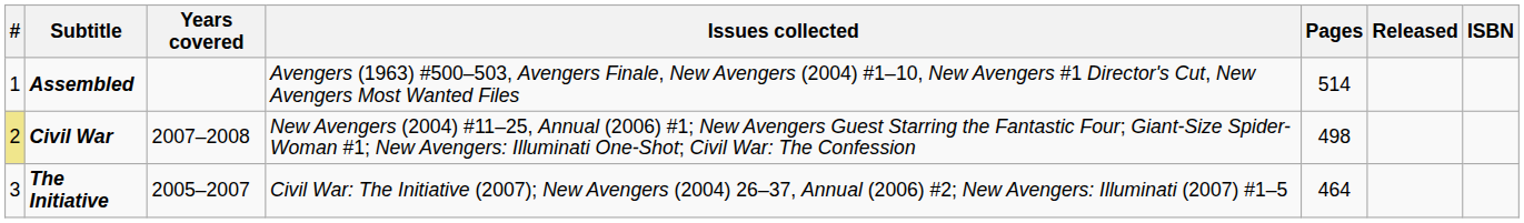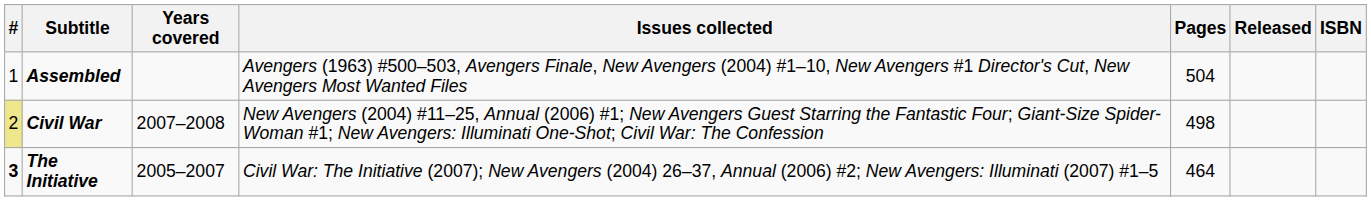Assembled | Pages: 514 -> 504
The Initiative | #: normal -> bold
